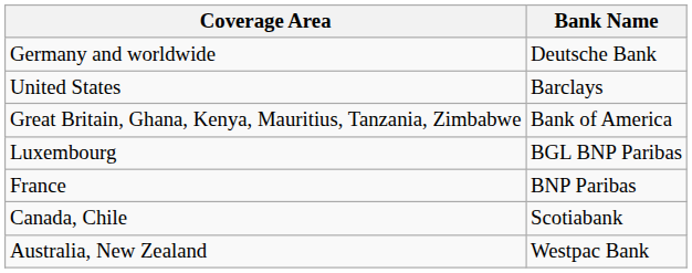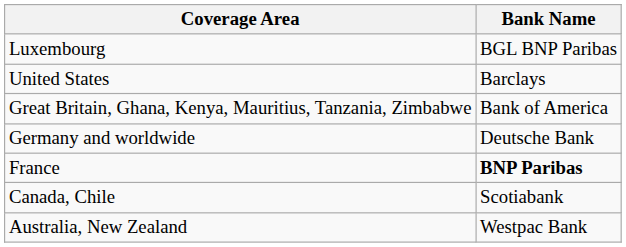rows swapped: Germany and worldwide <-> Luxembourg
France | Bank Name: normal -> bold
